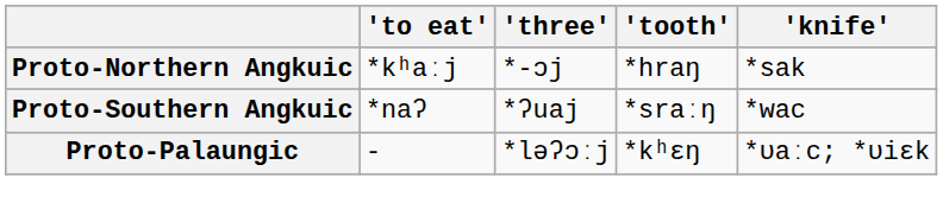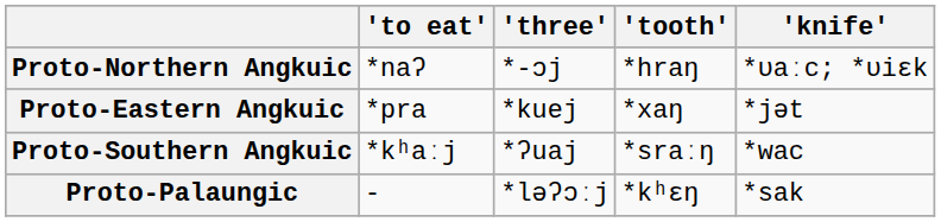Proto-Northern Angkuic | 'to eat': *kʰaːj -> *naʔ
Proto-Northern Angkuic | 'knife': *sak -> *ʋaːc; *ʋiɛk
+ row: Proto-Eastern Angkuic | *pra | *kuej | *xaŋ | *jət
Proto-Southern Angkuic | 'to eat': *naʔ -> *kʰaːj
Proto-Palaungic | 'knife': *ʋaːc; *ʋiɛk -> *sak
